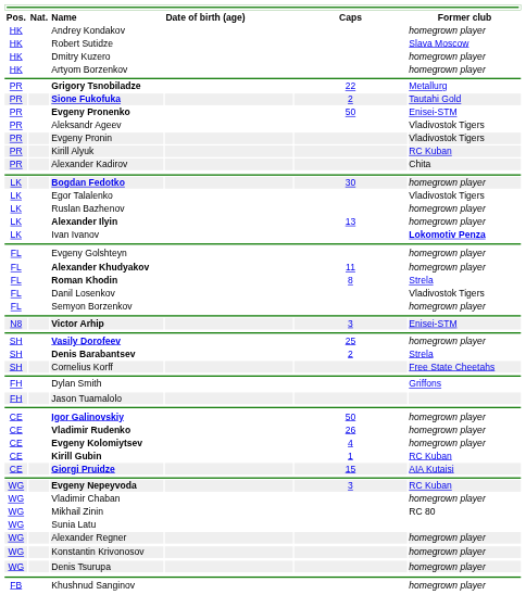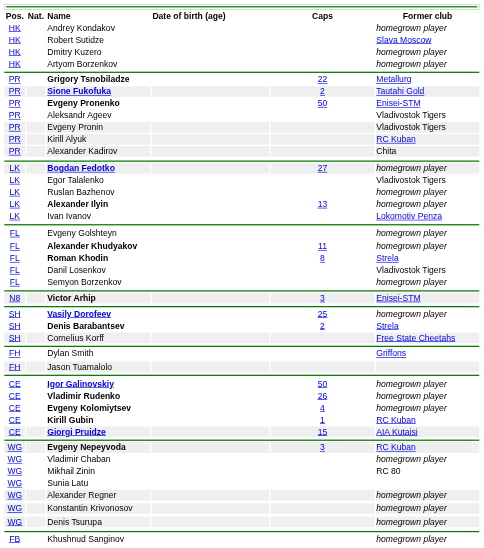Bogdan Fedotko | Caps: 30 -> 27
Ivan Ivanov | Former club: bold -> normal
